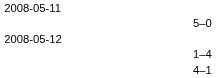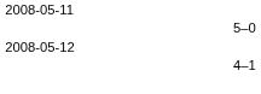- row: 1–4
